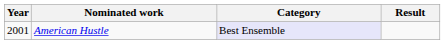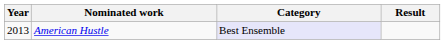American Hustle | Year: 2001 -> 2013
